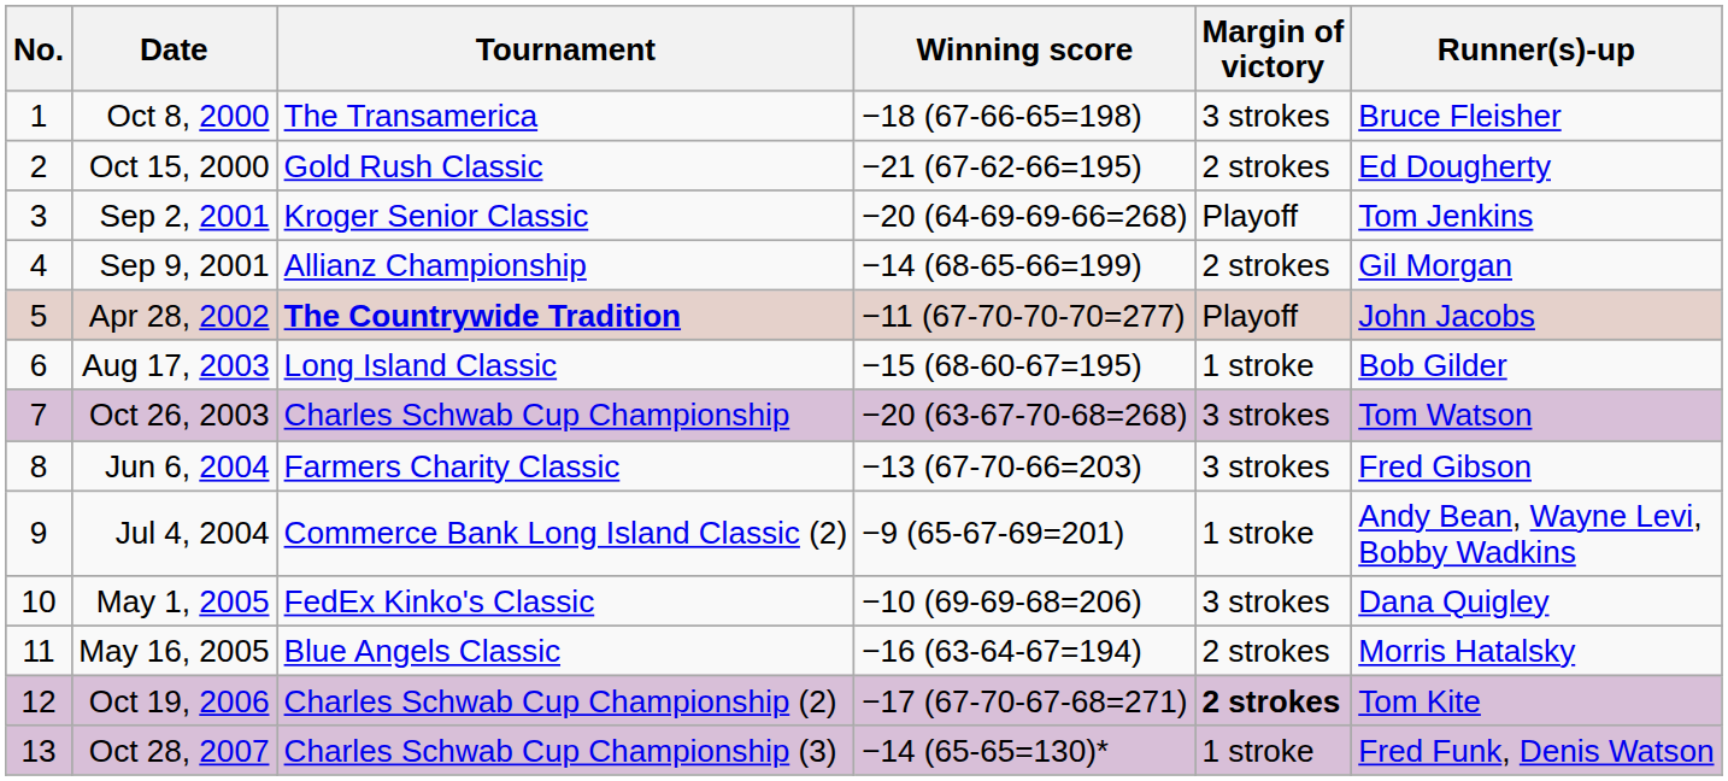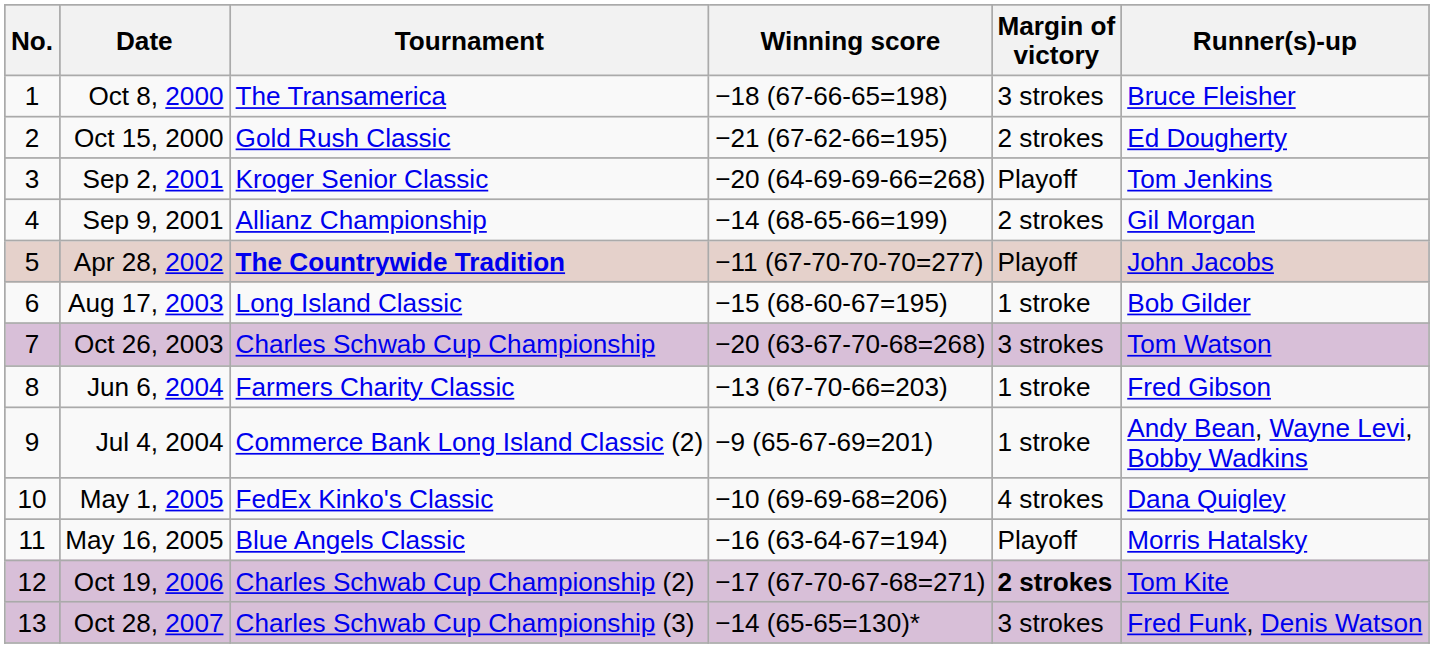Jun 6, 2004 | Margin of victory: 3 strokes -> 1 stroke
May 1, 2005 | Margin of victory: 3 strokes -> 4 strokes
May 16, 2005 | Margin of victory: 2 strokes -> Playoff
Oct 28, 2007 | Margin of victory: 1 stroke -> 3 strokes
